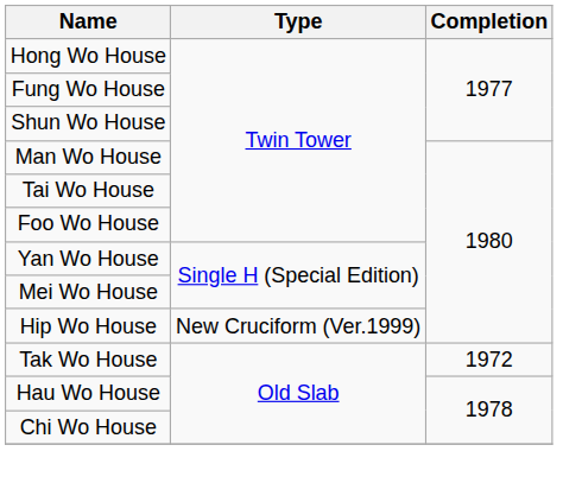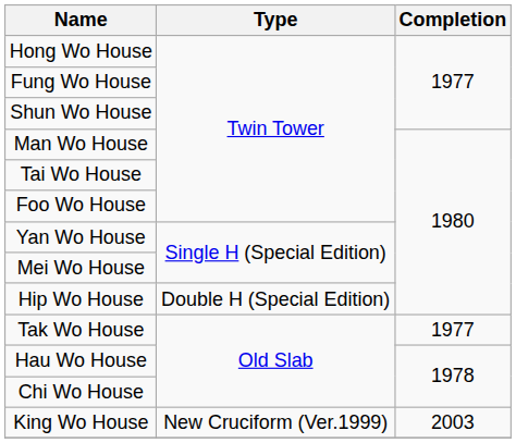Hip Wo House | Type: New Cruciform (Ver.1999) -> Double H (Special Edition)
Tak Wo House | Completion: 1972 -> 1977
+ row: King Wo House | New Cruciform (Ver.1999) | 2003
